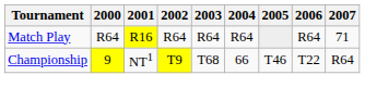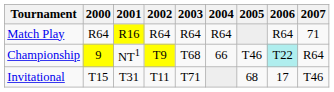Championship | 2006: no background -> paleturquoise background
+ row: Invitational | T15 | T31 | T11 | T71 | 68 | 17 | T46
